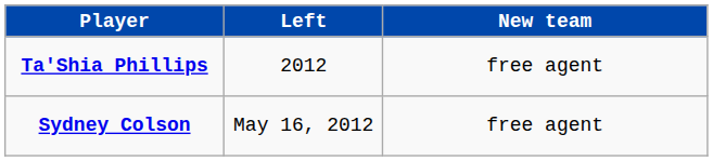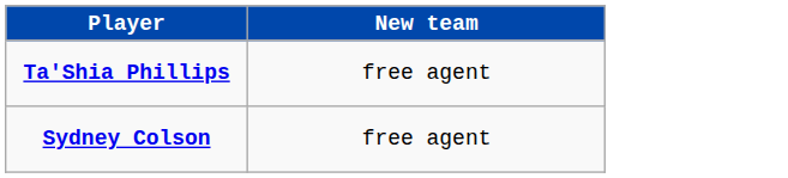- column: Left | 2012 | May 16, 2012
